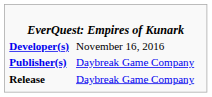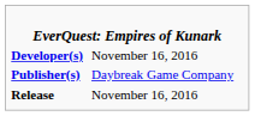Release | column 2: Daybreak Game Company -> November 16, 2016
